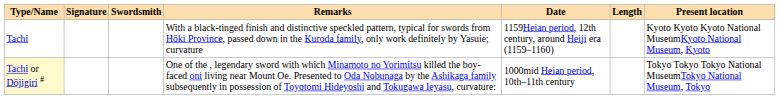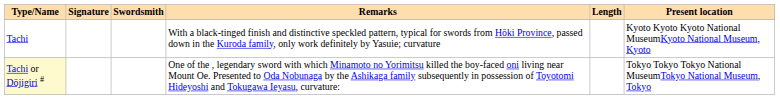- column: Date | 1159Heian period, 12th century, around Heiji era (1159–1160) | 1000mid Heian period, 10th–11th century
